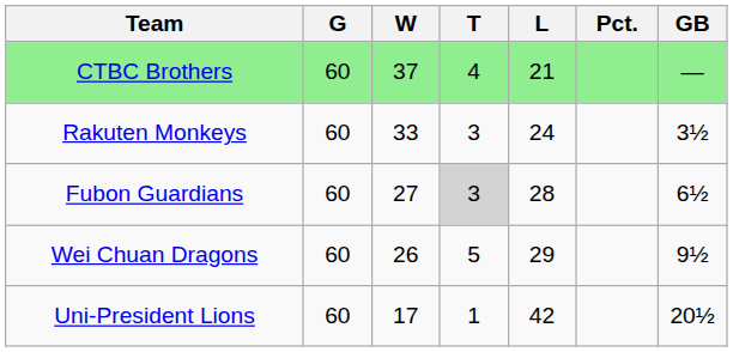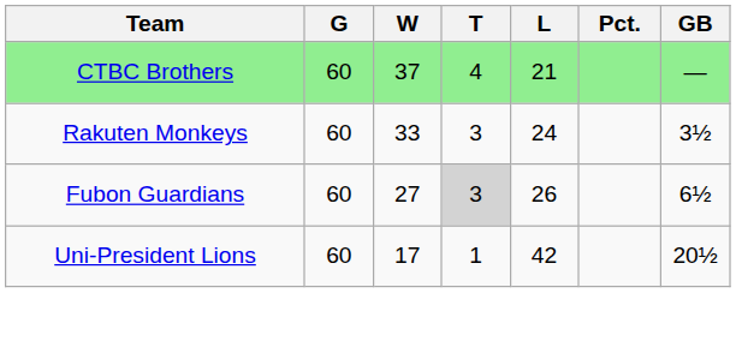Fubon Guardians | L: 28 -> 26
- row: Wei Chuan Dragons | 60 | 26 | 5 | 29 | 9½
